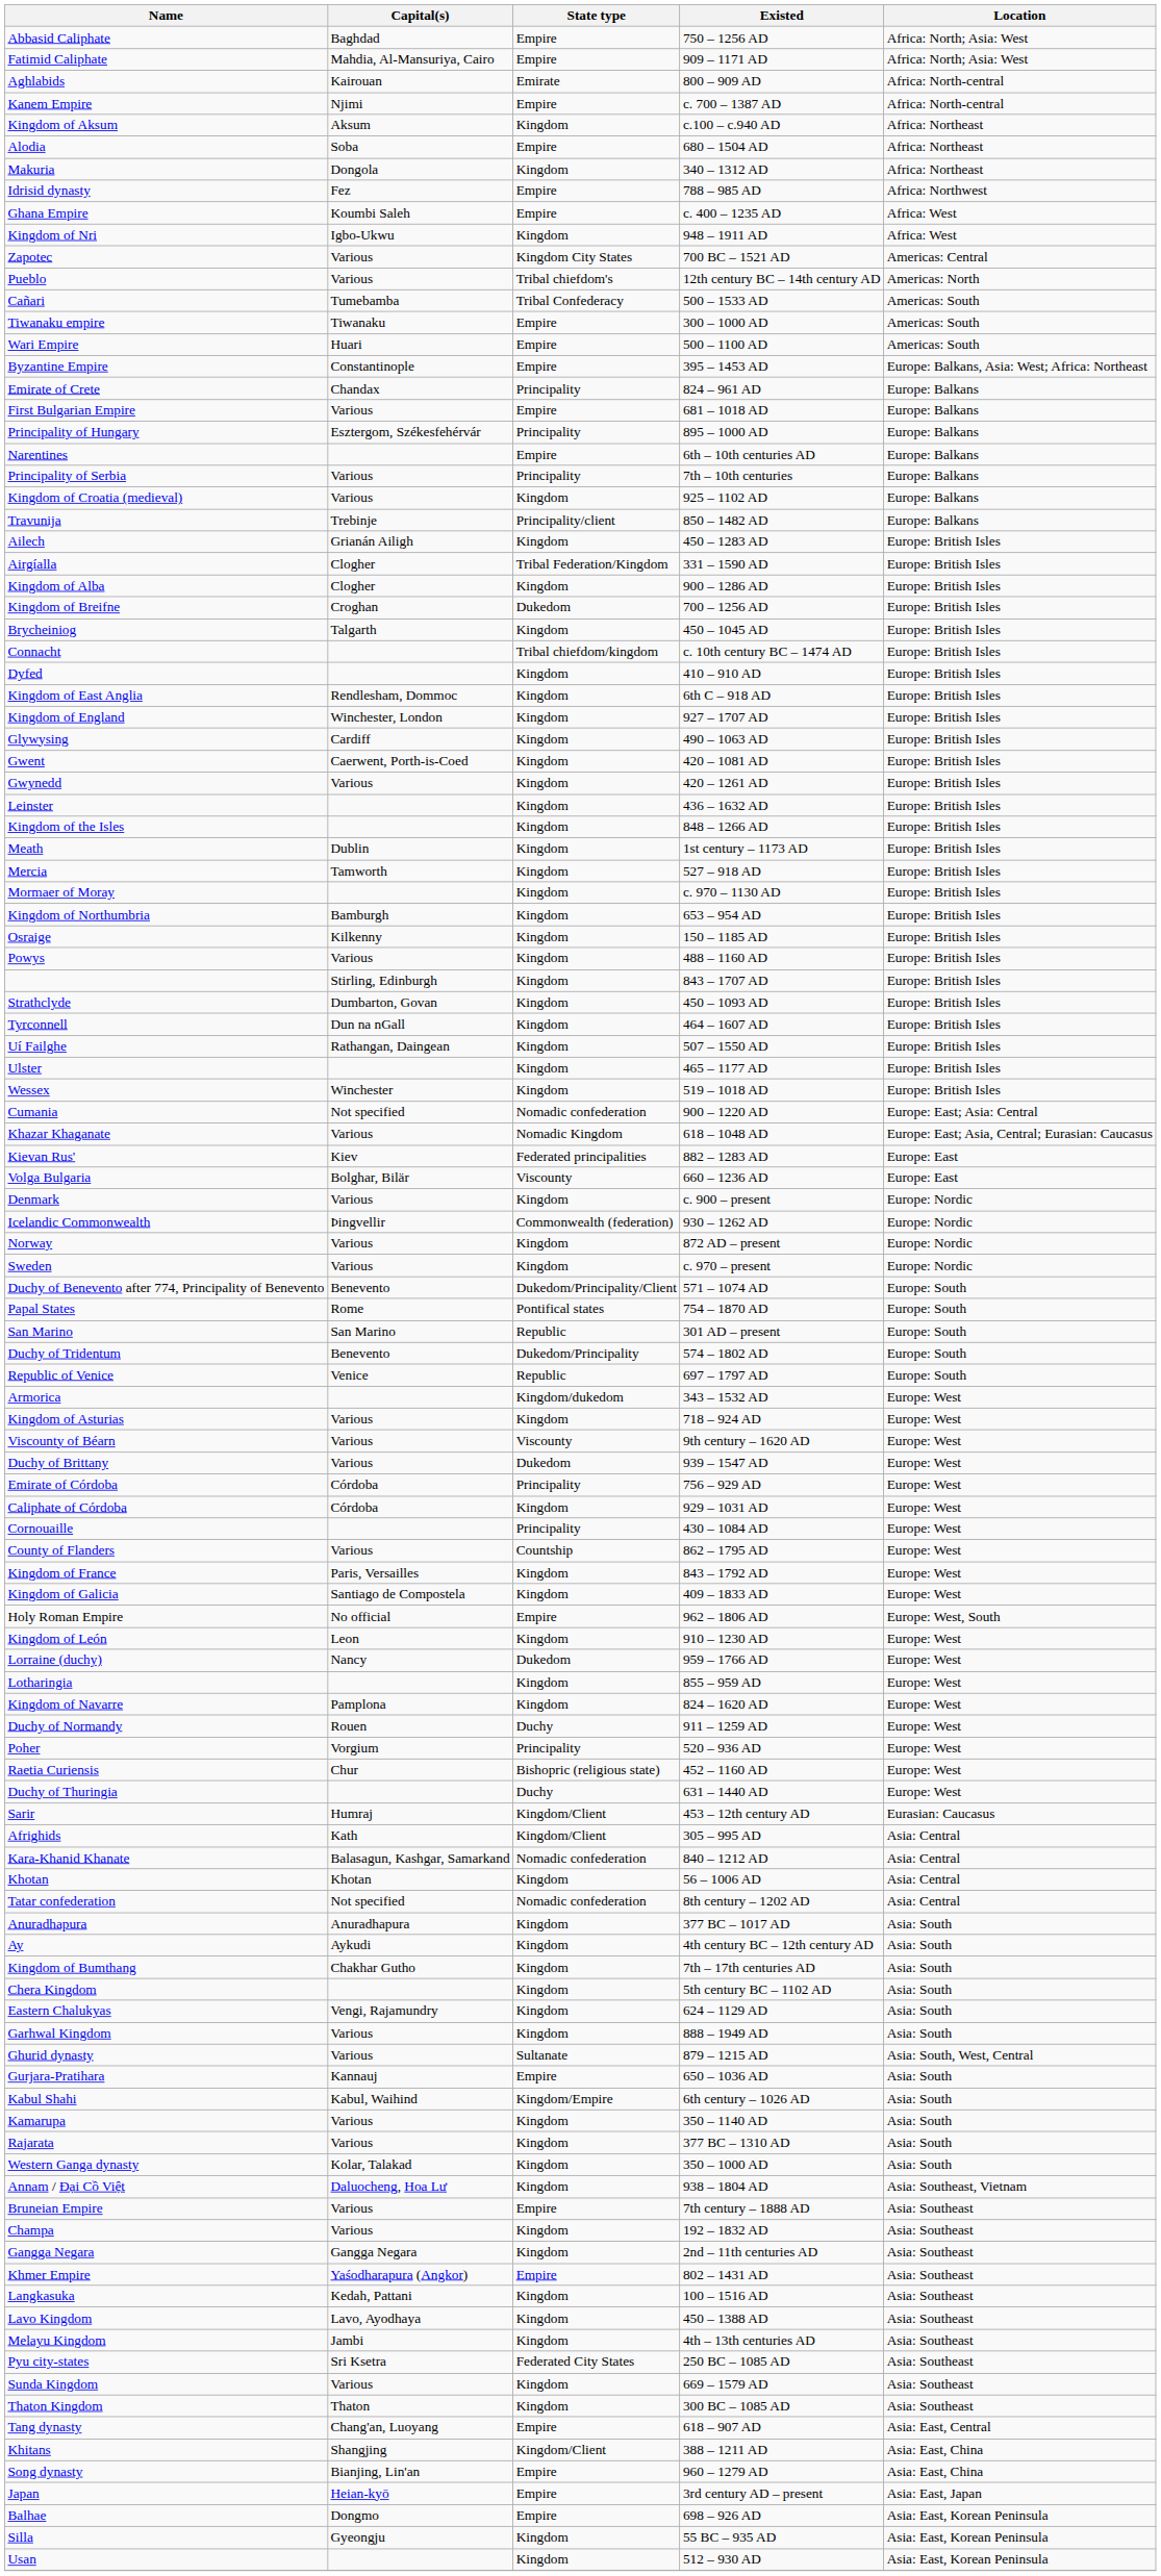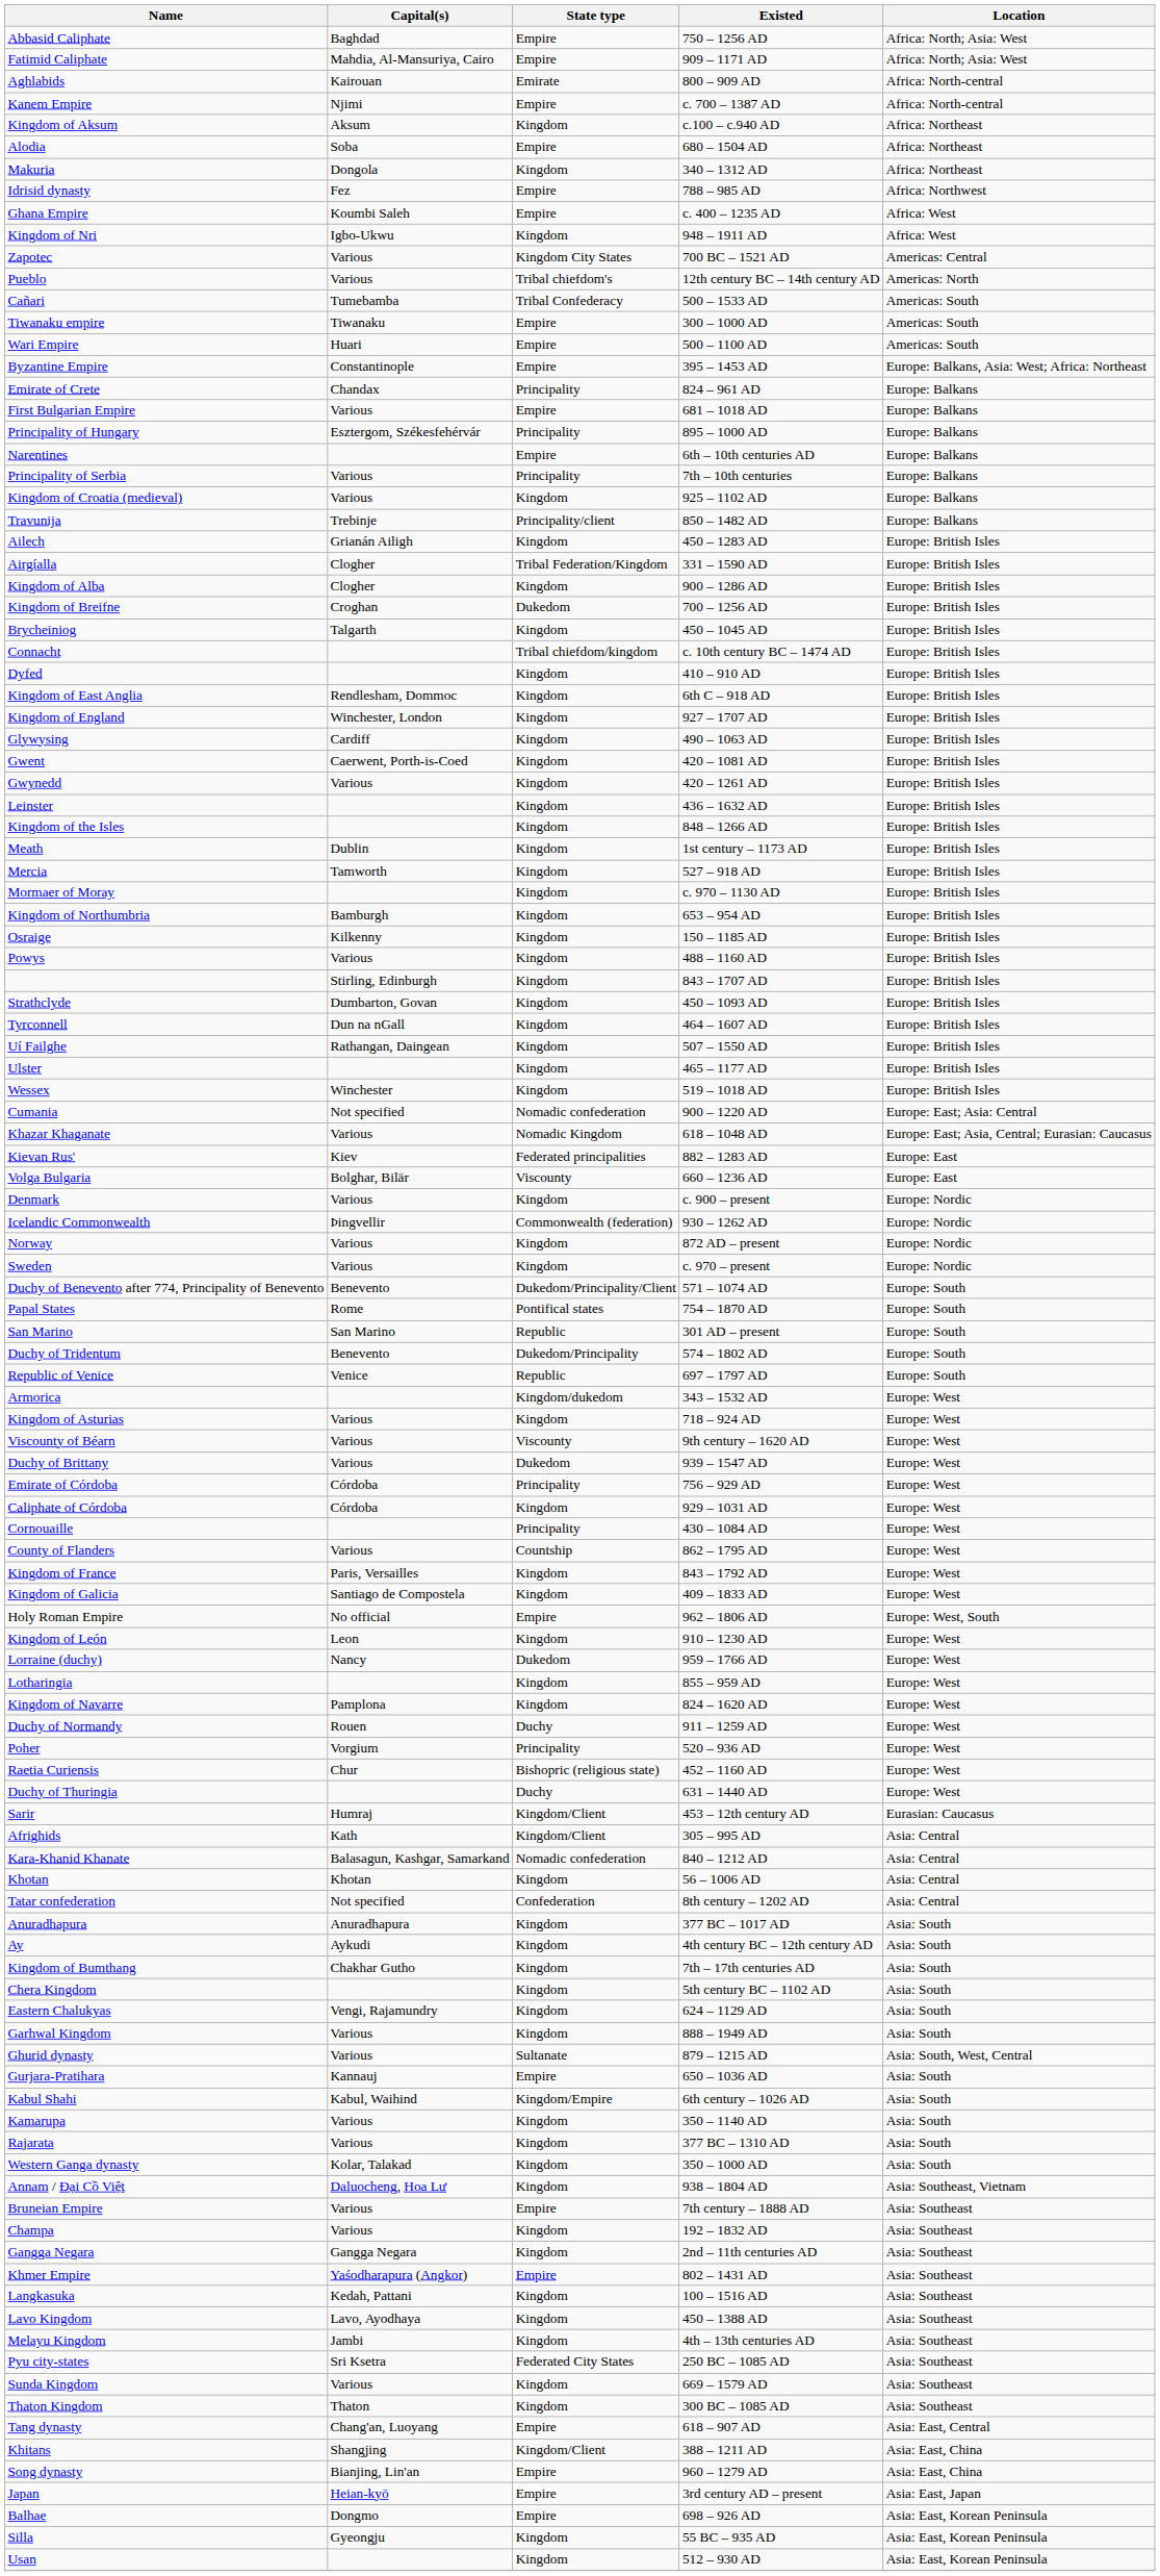Tatar confederation | State type: Nomadic confederation -> Confederation
